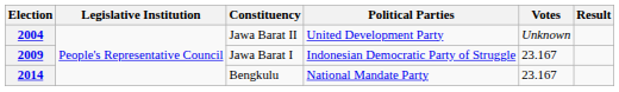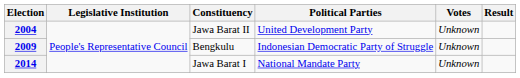2009 | Constituency: Jawa Barat I -> Bengkulu
2009 | Votes: 23.167 -> Unknown
2014 | Constituency: Bengkulu -> Jawa Barat I
2014 | Votes: 23.167 -> Unknown
